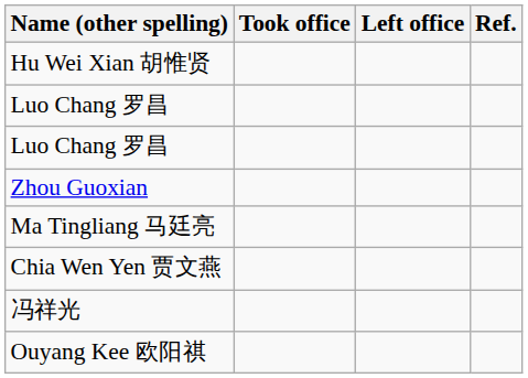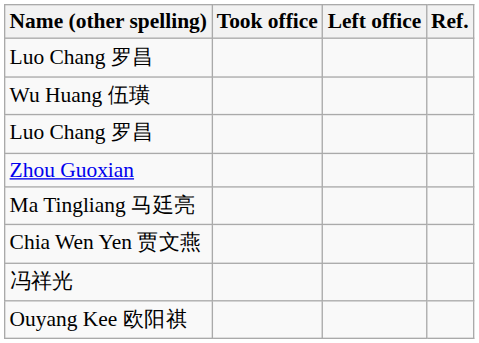- row: Hu Wei Xian 胡惟贤
+ row: Wu Huang 伍璜
